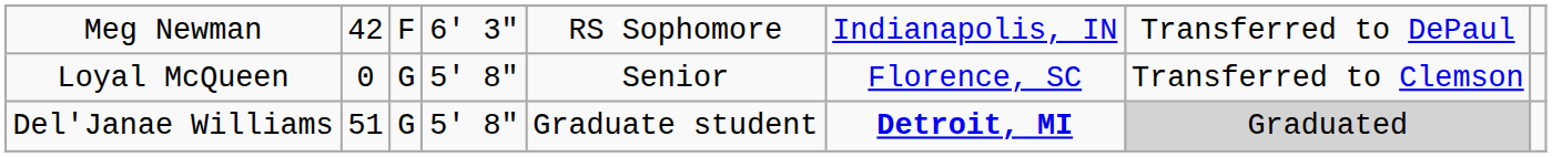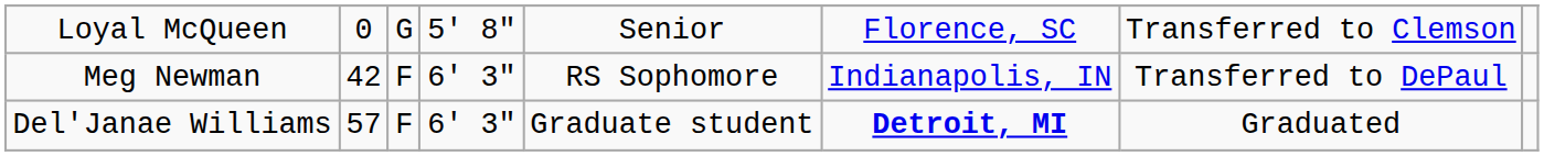rows swapped: Loyal McQueen <-> Meg Newman
Del'Janae Williams | column 2: 51 -> 57
Del'Janae Williams | column 3: G -> F
Del'Janae Williams | column 4: 5' 8" -> 6' 3"
Del'Janae Williams | column 7: lightgrey background -> no background
